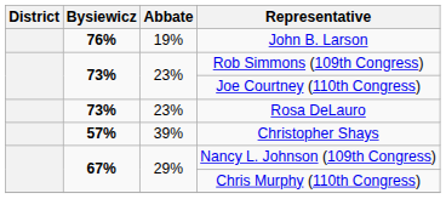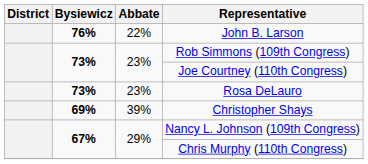John B. Larson | Abbate: 19% -> 22%
Christopher Shays | Bysiewicz: 57% -> 69%
